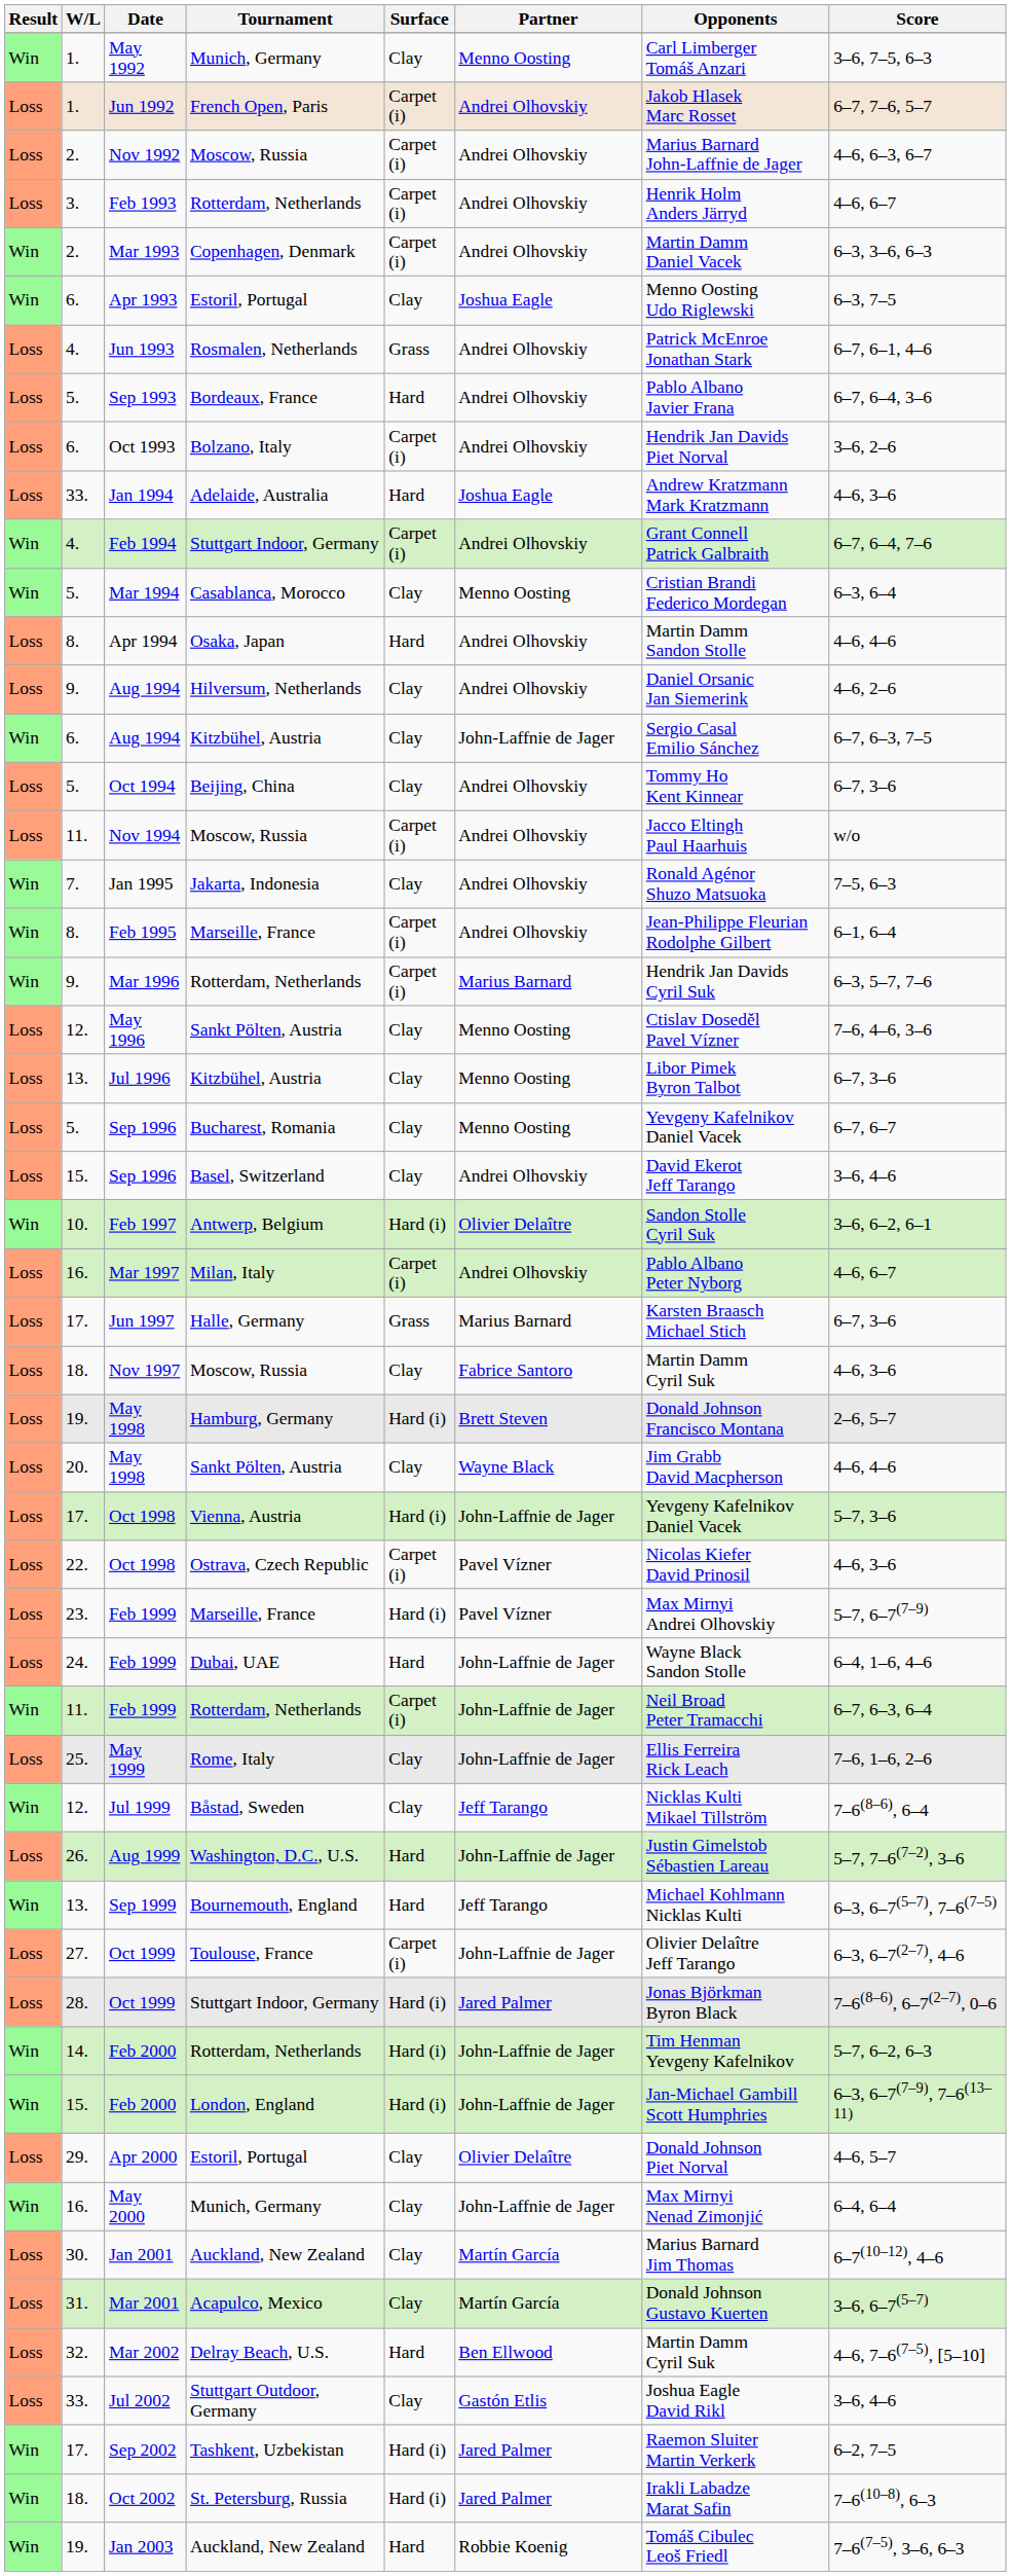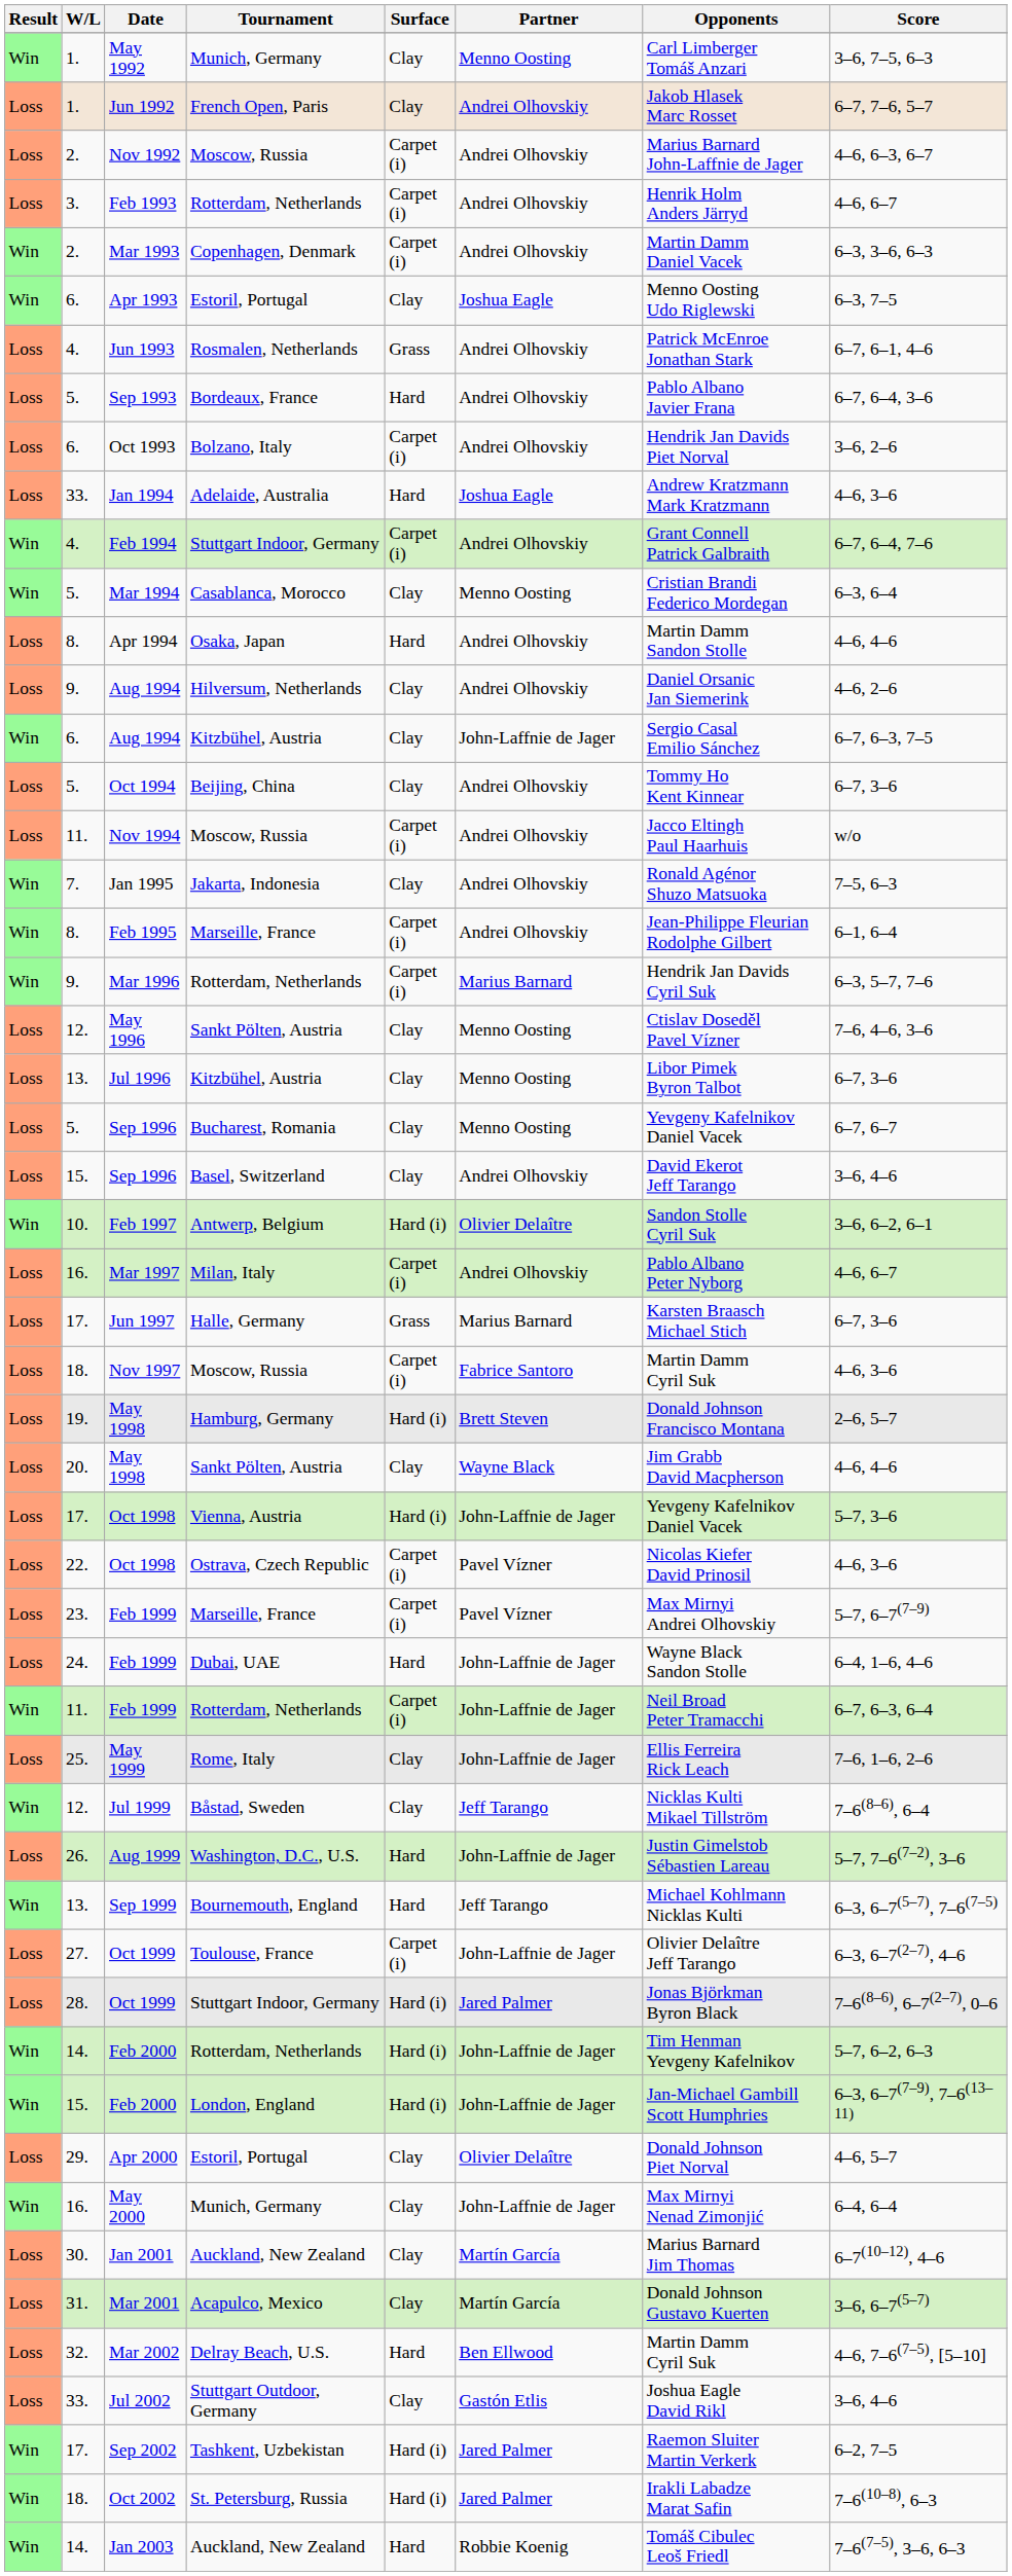Jun 1992 | Surface: Carpet (i) -> Clay
Nov 1997 | Surface: Clay -> Carpet (i)
Feb 1999 / Marseille, France | Surface: Hard (i) -> Carpet (i)
Jan 2003 | W/L: 19. -> 14.
